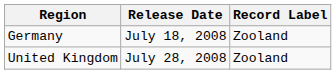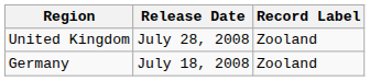rows swapped: Germany <-> United Kingdom
